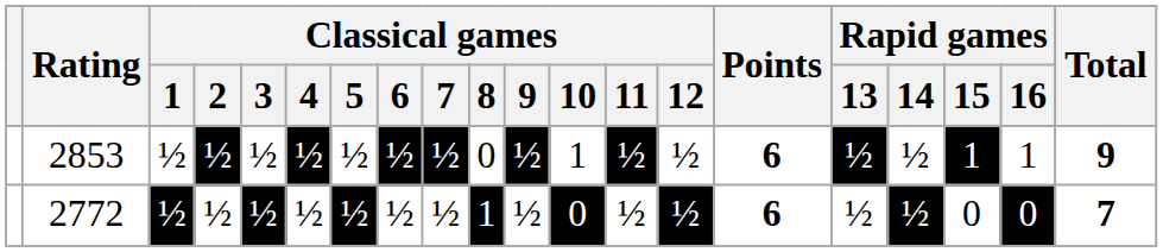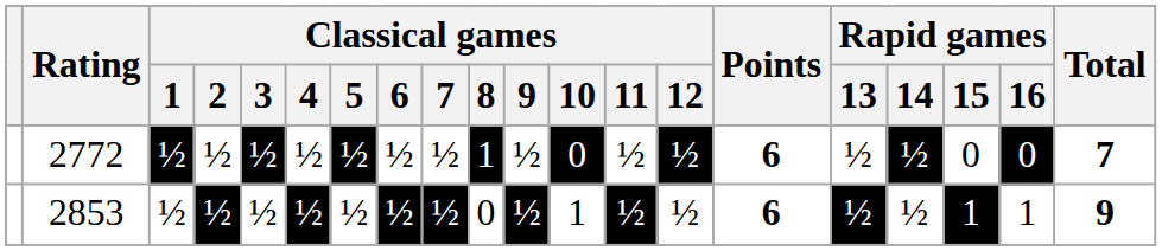rows swapped: 2772 <-> 2853
